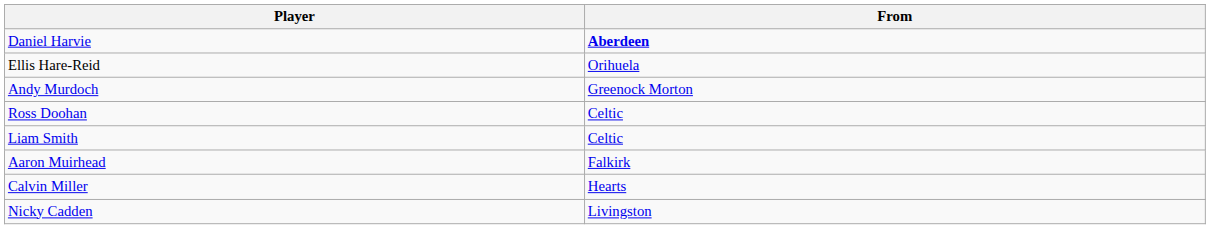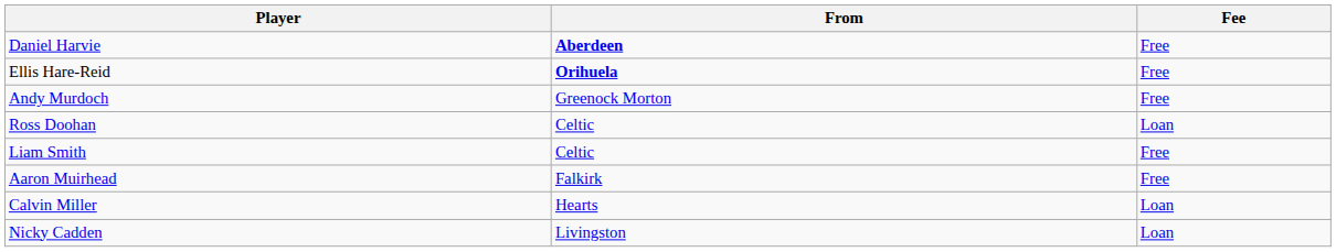+ column: Fee | Free | Free | Free | Loan | Free | Free | Loan | Loan
Ellis Hare-Reid | From: normal -> bold
